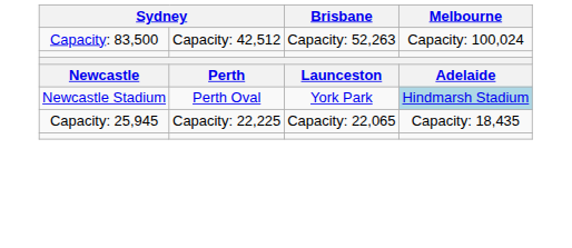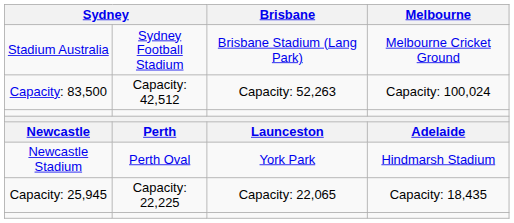+ row: Stadium Australia | Sydney Football Stadium | Brisbane Stadium (Lang Park) | Melbourne Cricket Ground
Newcastle Stadium | Melbourne: lightblue background -> no background
